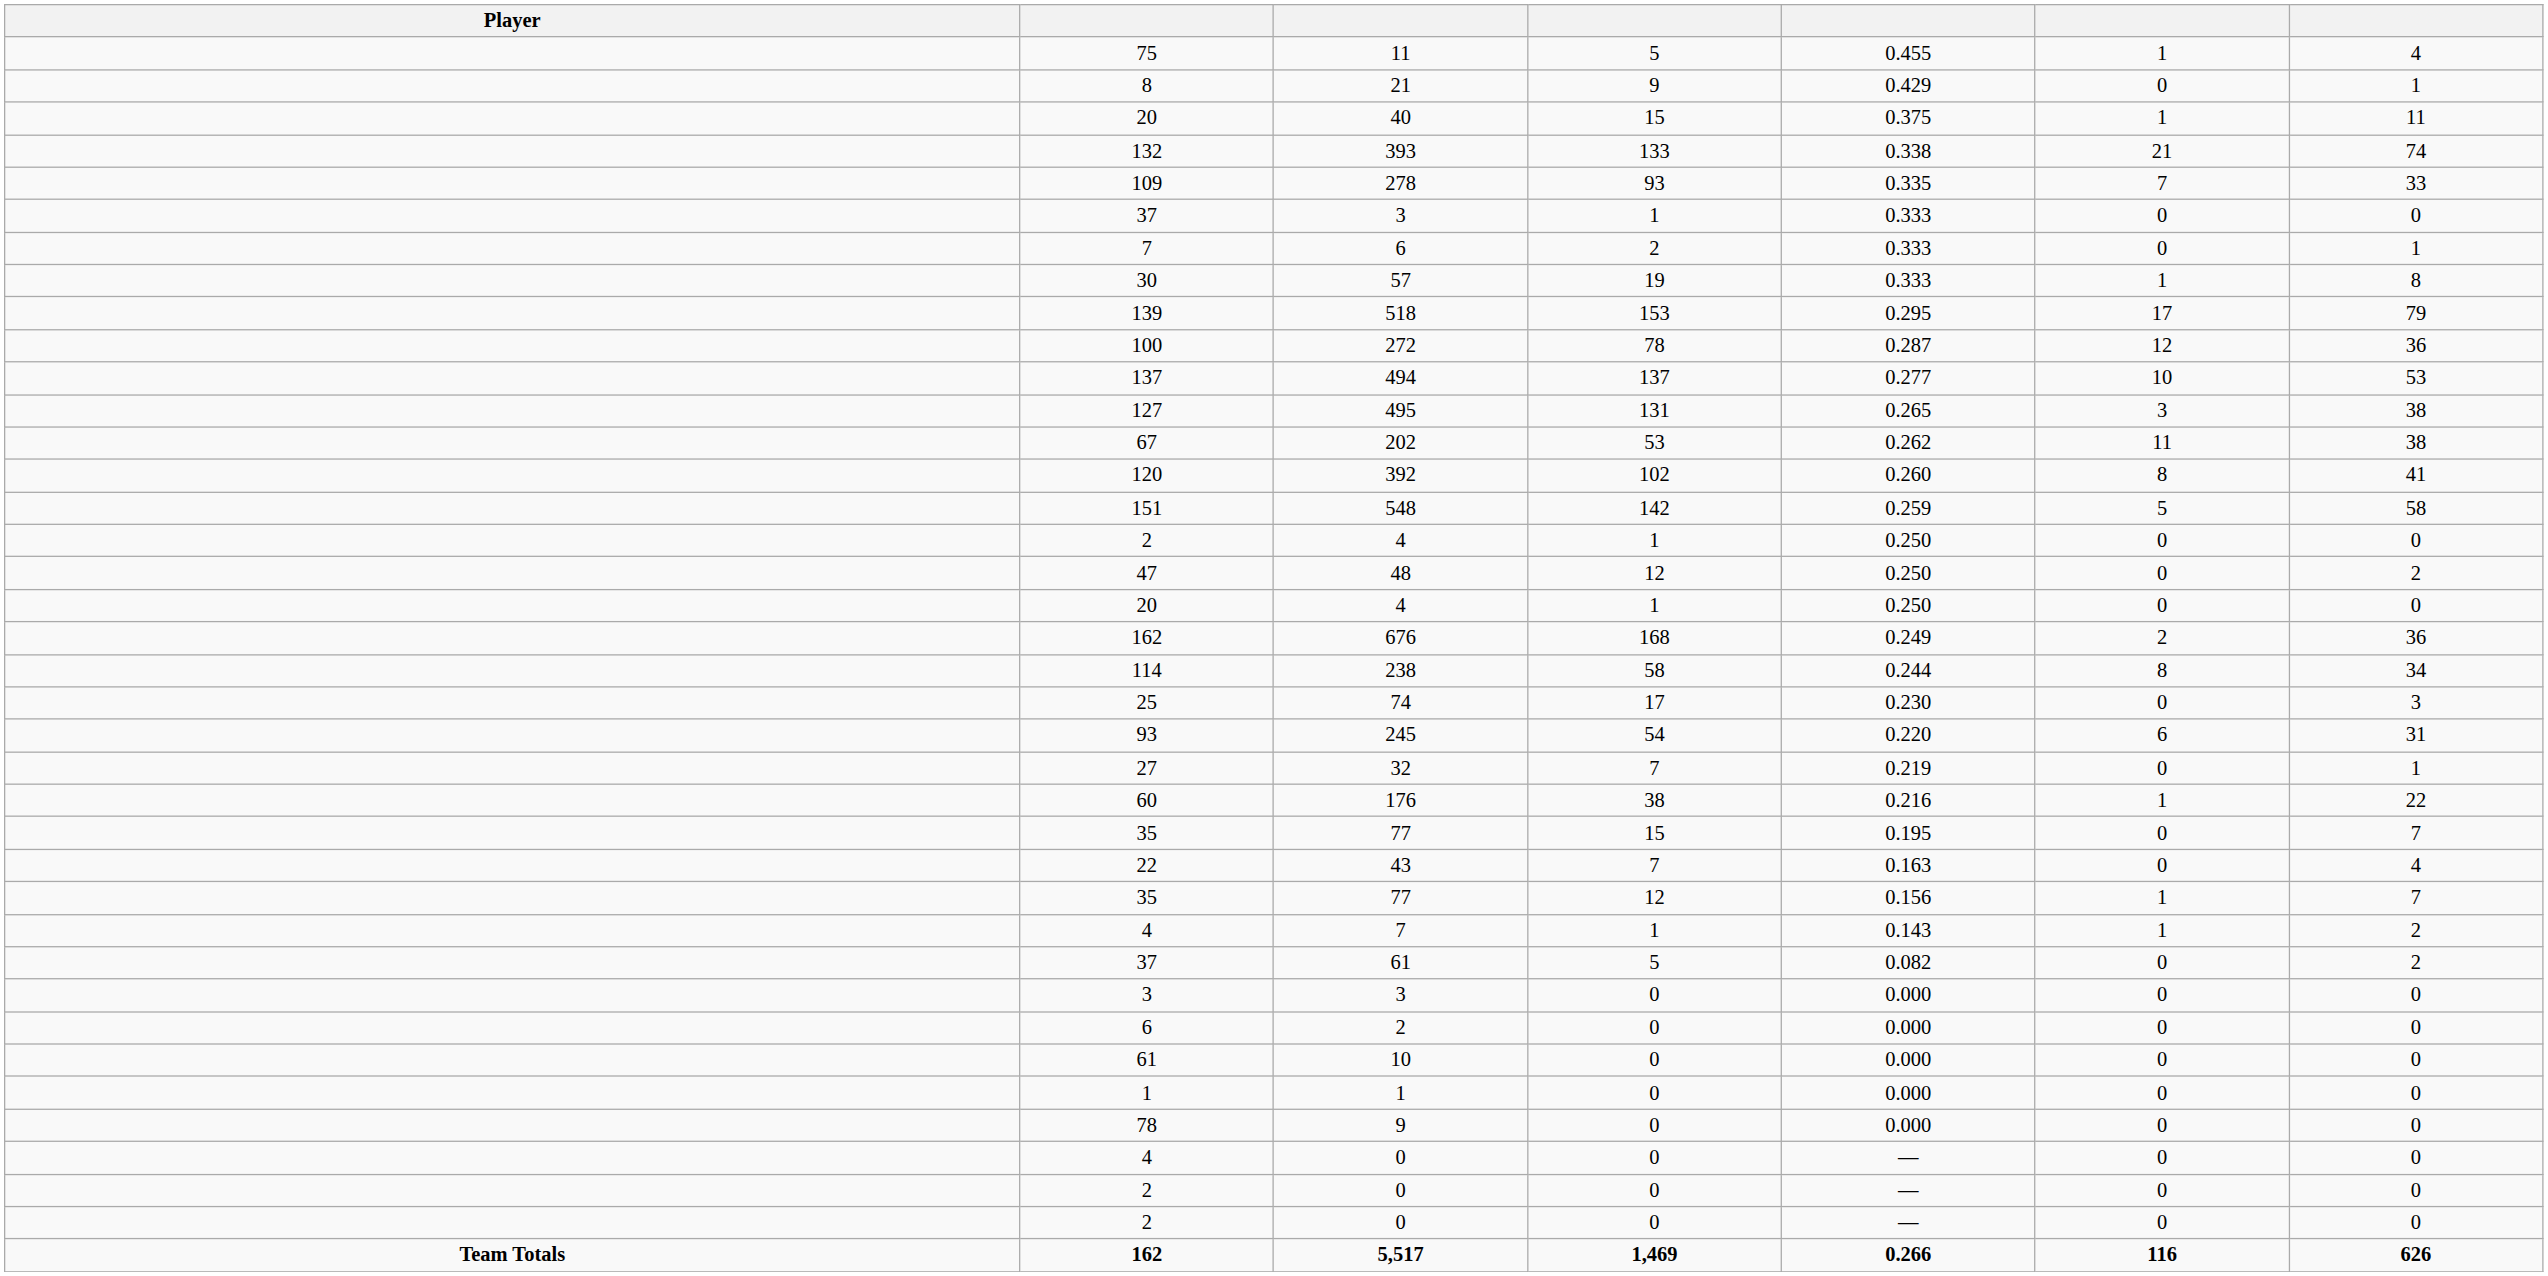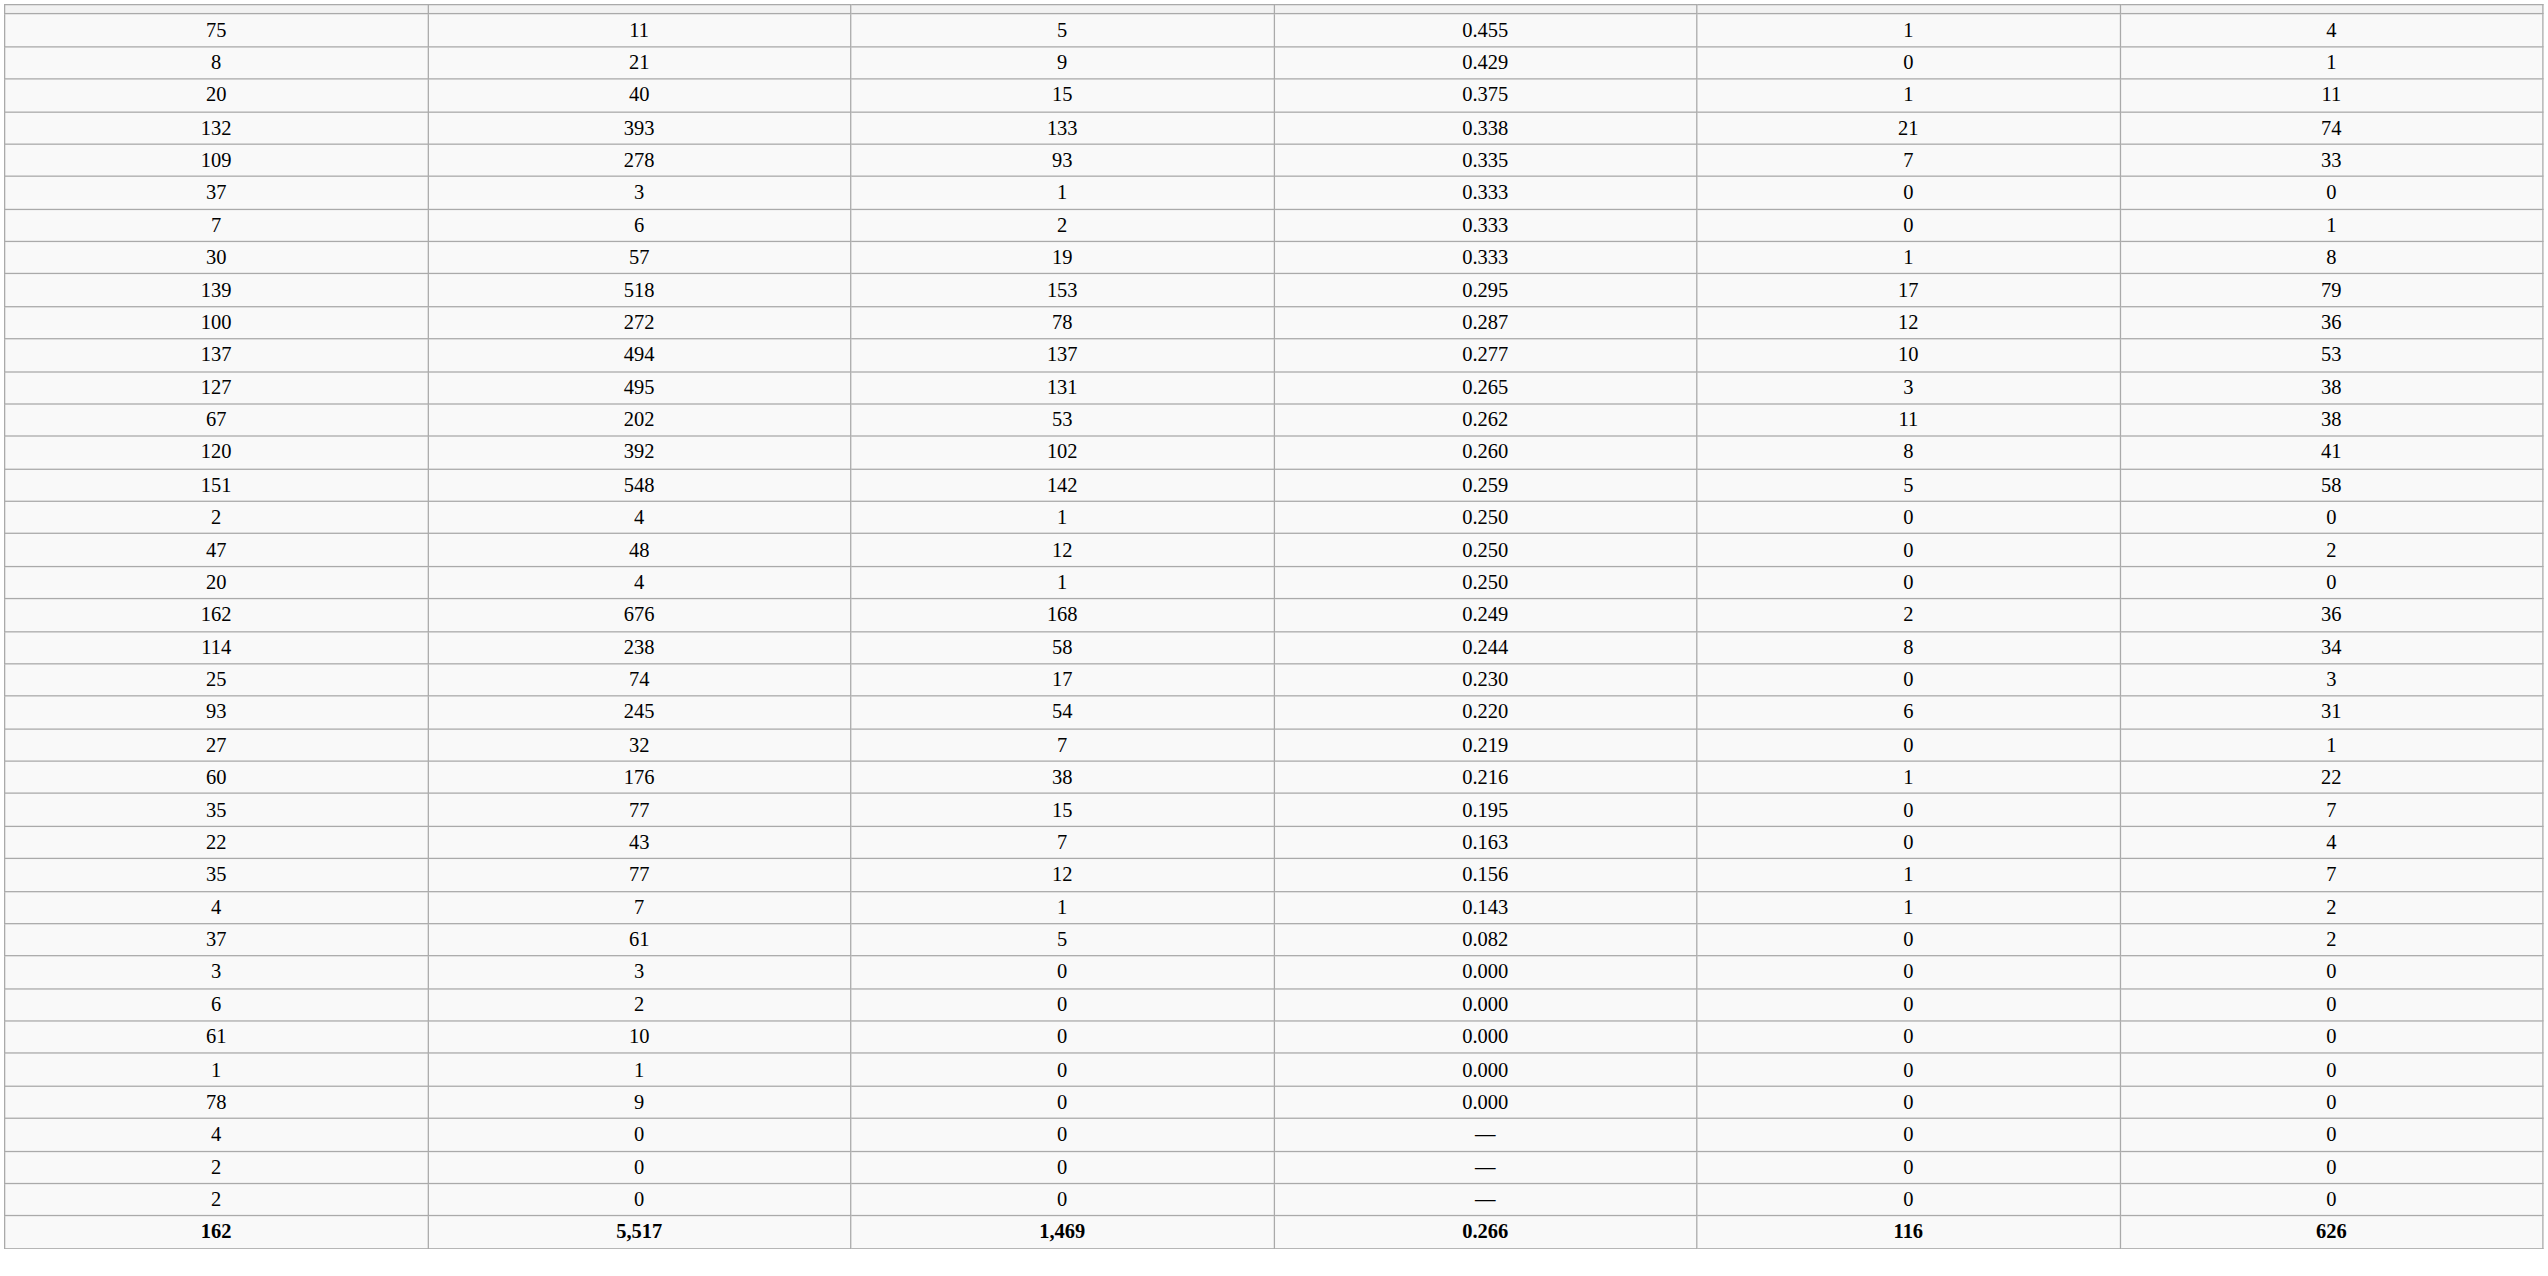- column: Player | Team Totals
